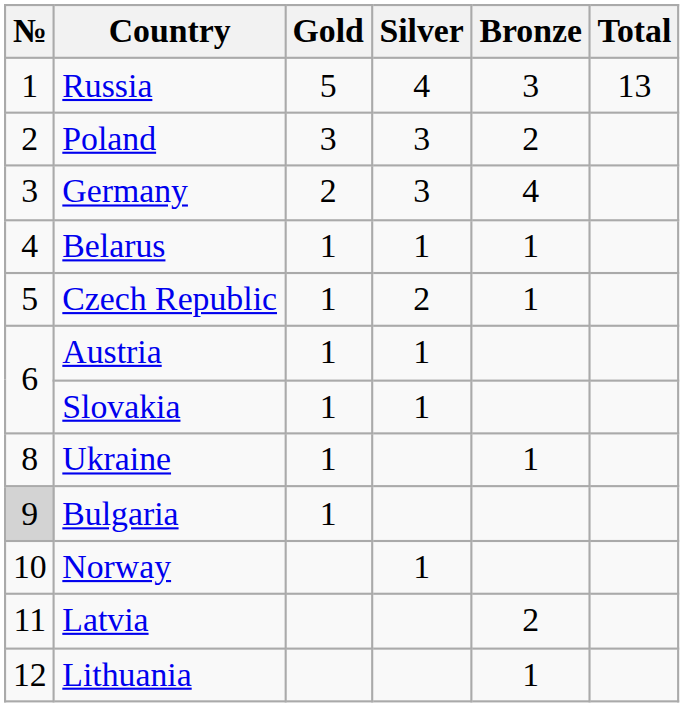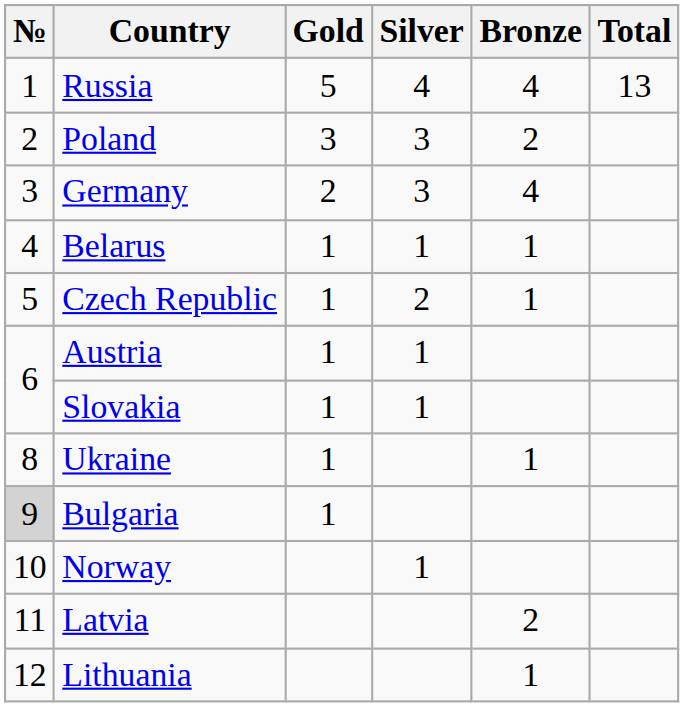Russia | Bronze: 3 -> 4
